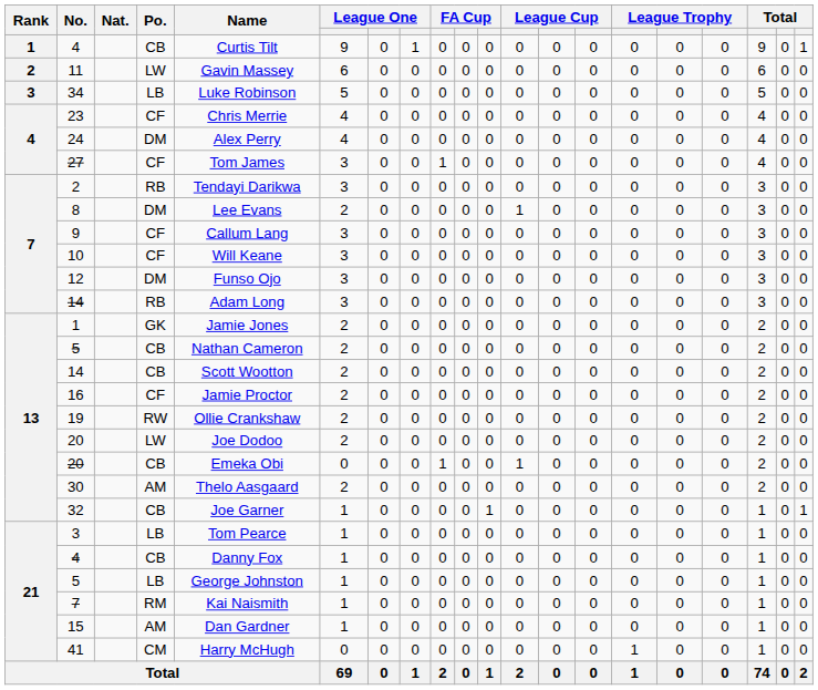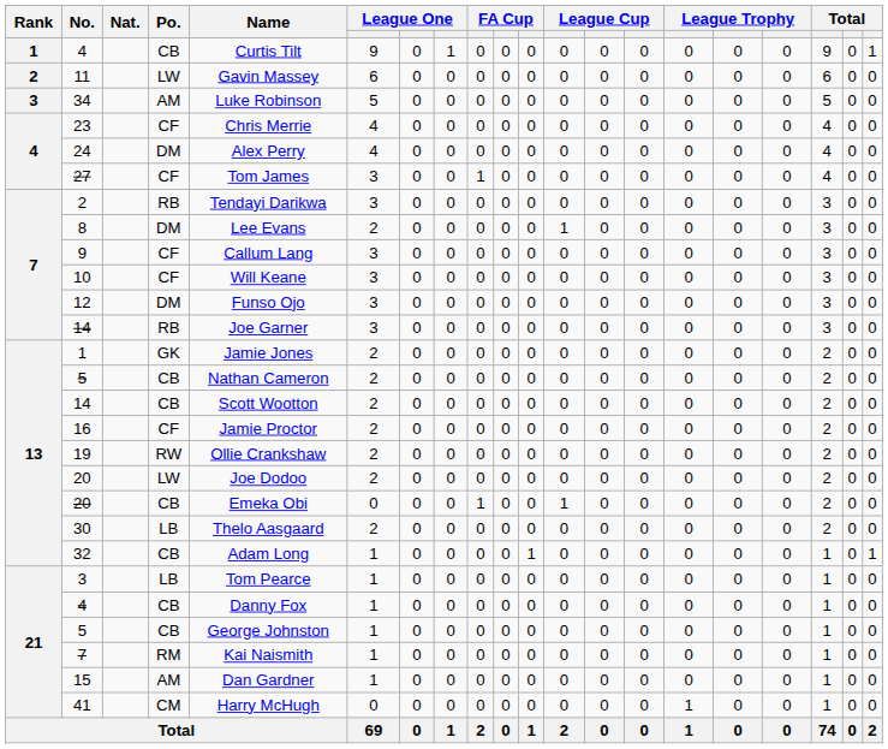34 | Po.: LB -> AM
7 / 14 | Name: Adam Long -> Joe Garner
30 | Po.: AM -> LB
32 | Name: Joe Garner -> Adam Long
21 / 5 | Po.: LB -> CB
